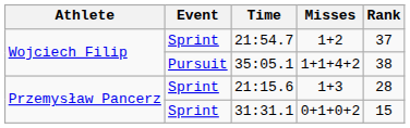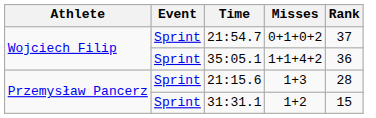21:54.7 | Misses: 1+2 -> 0+1+0+2
35:05.1 | Event: Pursuit -> Sprint
35:05.1 | Rank: 38 -> 36
31:31.1 | Misses: 0+1+0+2 -> 1+2
